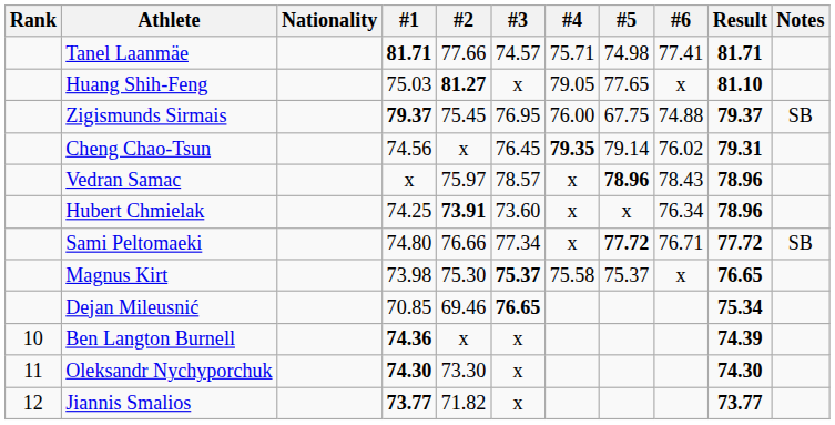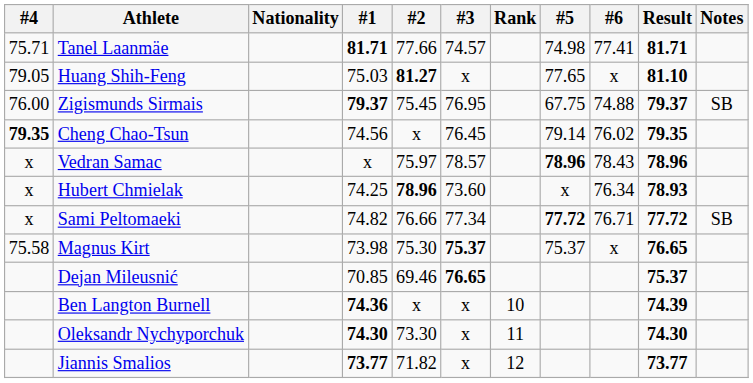columns swapped: Rank <-> #4
Cheng Chao-Tsun | Result: 79.31 -> 79.35
Hubert Chmielak | #2: 73.91 -> 78.96
Hubert Chmielak | Result: 78.96 -> 78.93
Sami Peltomaeki | #1: 74.80 -> 74.82
Dejan Mileusnić | Result: 75.34 -> 75.37
